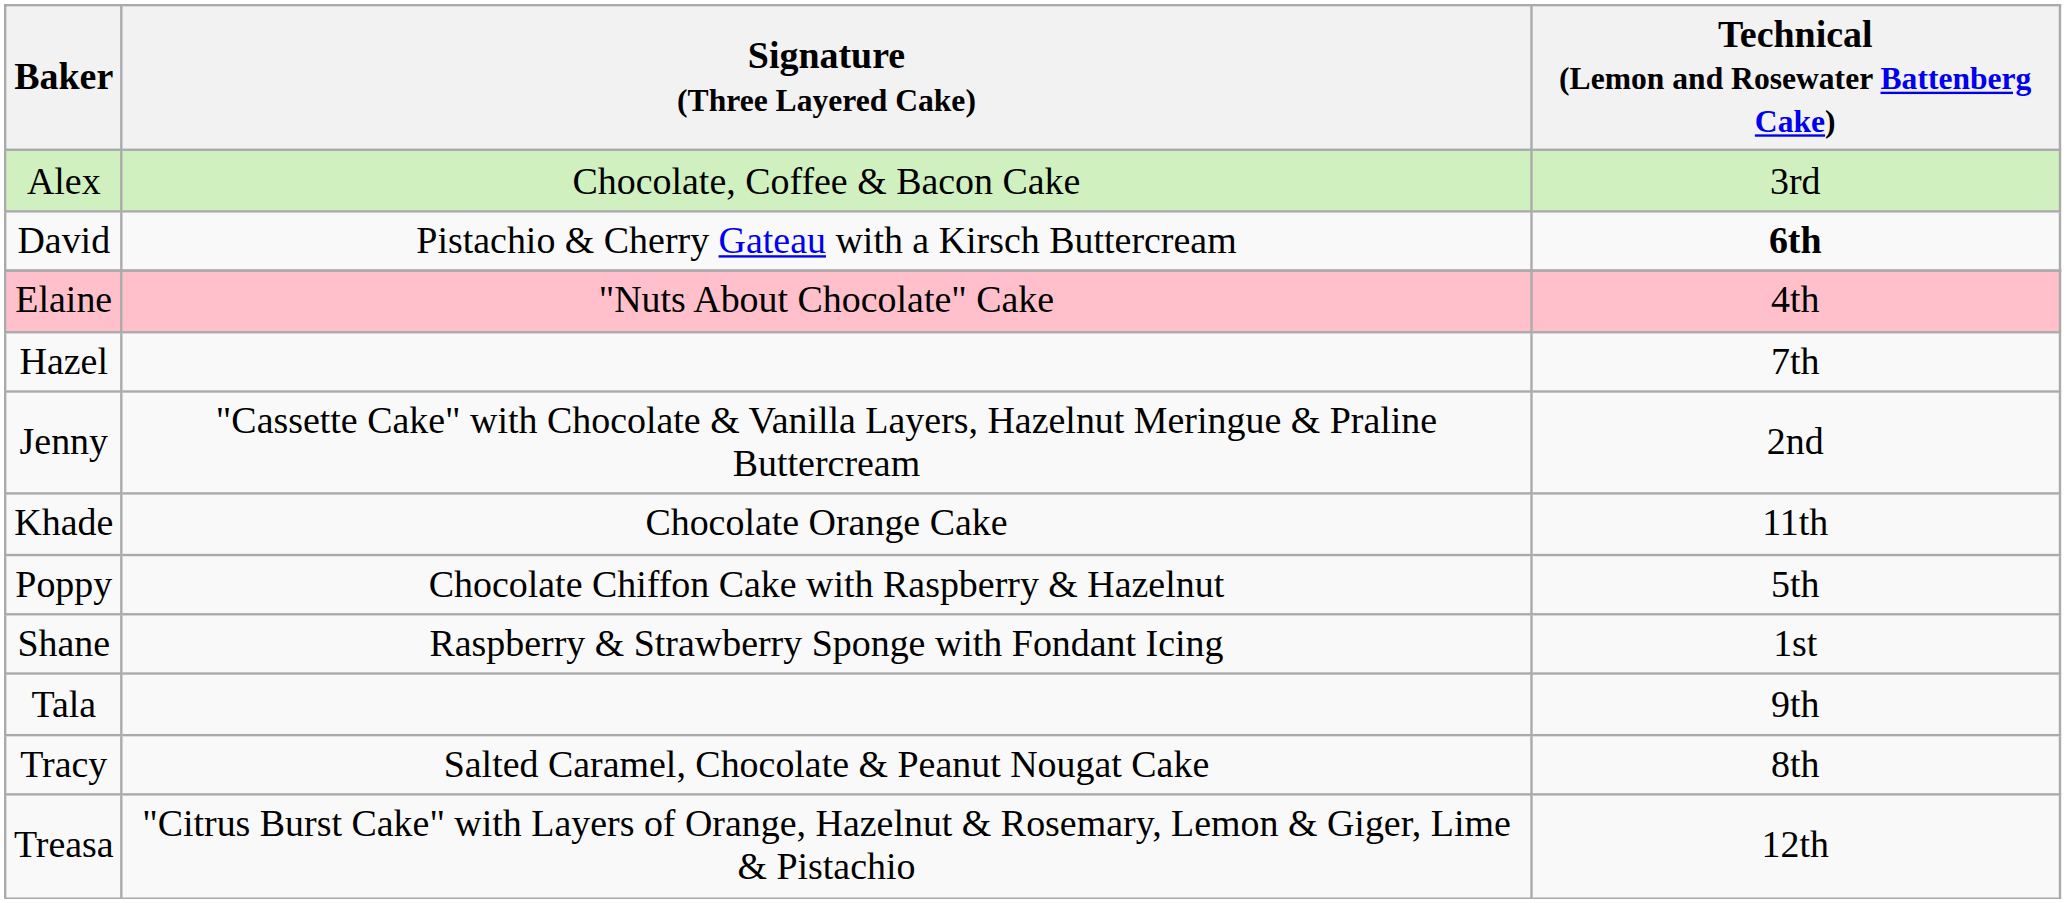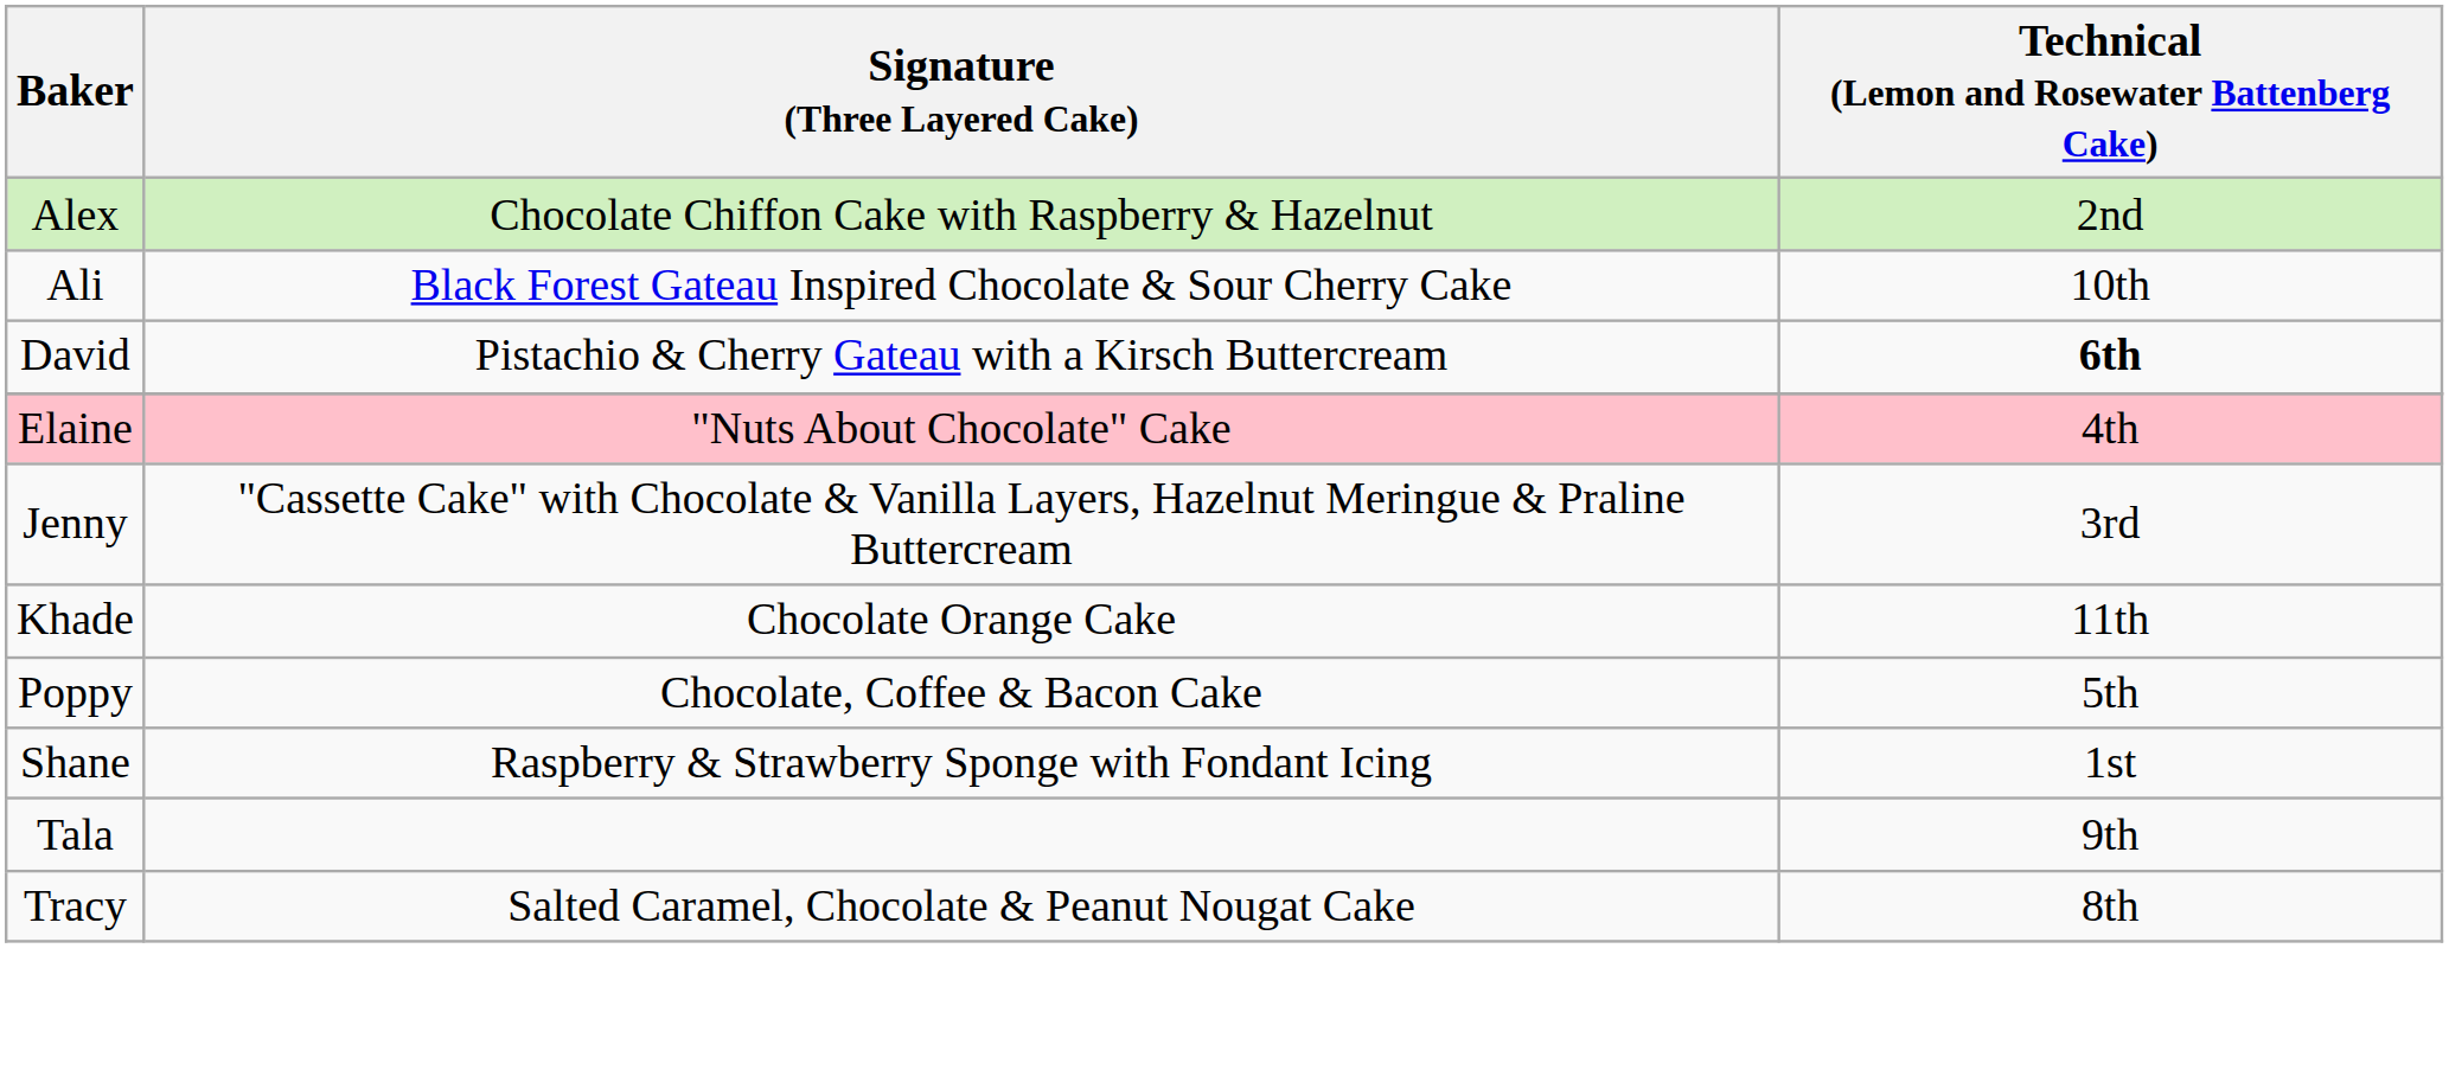Alex | Signature (Three Layered Cake): Chocolate, Coffee & Bacon Cake -> Chocolate Chiffon Cake with Raspberry & Hazelnut
Alex | Technical (Lemon and Rosewater Battenberg Cake): 3rd -> 2nd
+ row: Ali | Black Forest Gateau Inspired Chocolate & Sour Cherry Cake | 10th
- row: Hazel | 7th
Jenny | Technical (Lemon and Rosewater Battenberg Cake): 2nd -> 3rd
Poppy | Signature (Three Layered Cake): Chocolate Chiffon Cake with Raspberry & Hazelnut -> Chocolate, Coffee & Bacon Cake
- row: Treasa | "Citrus Burst Cake" with Layers of Orange, Hazelnut & Rosemary, Lemon & Giger, Lime & Pistachio | 12th
